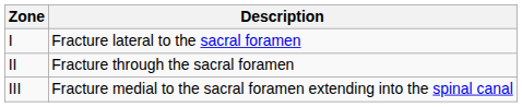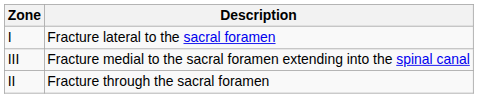rows swapped: II <-> III
